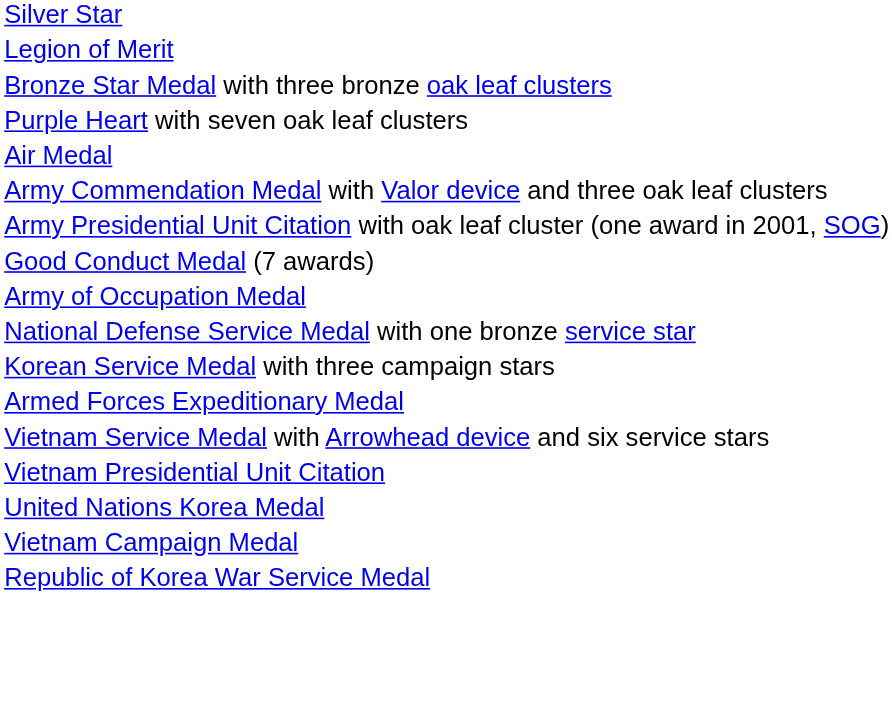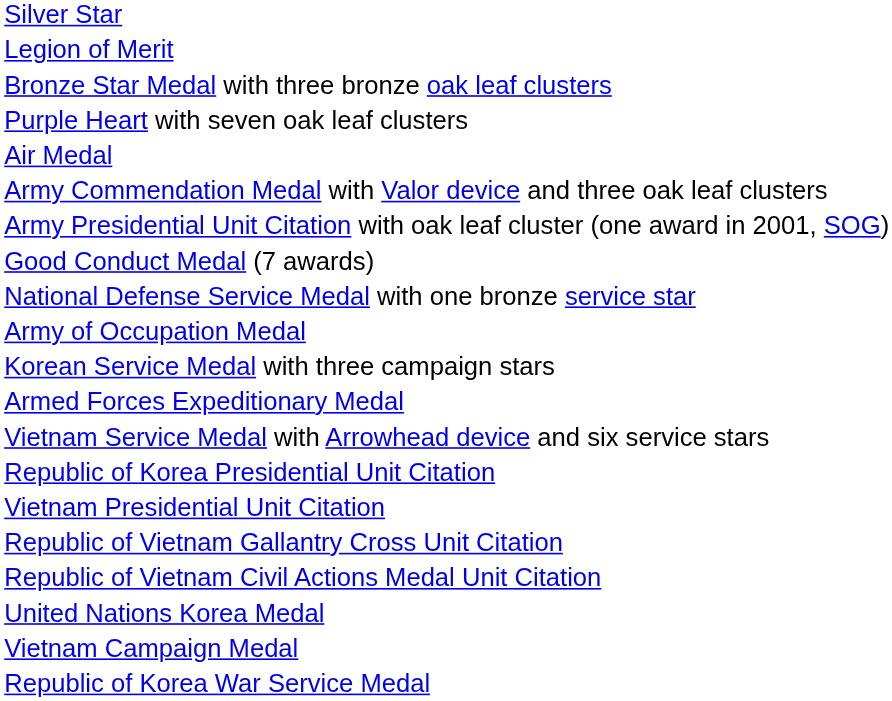rows swapped: Army of Occupation Medal <-> National Defense Service Medal with one bronze service star
+ row: Republic of Korea Presidential Unit Citation
+ row: Republic of Vietnam Gallantry Cross Unit Citation
+ row: Republic of Vietnam Civil Actions Medal Unit Citation
